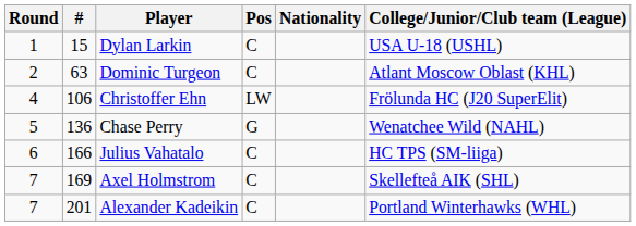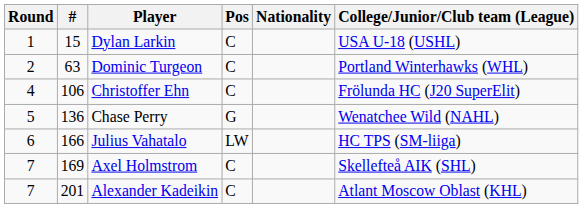Dominic Turgeon | College/Junior/Club team (League): Atlant Moscow Oblast (KHL) -> Portland Winterhawks (WHL)
Christoffer Ehn | Pos: LW -> C
Julius Vahatalo | Pos: C -> LW
Alexander Kadeikin | College/Junior/Club team (League): Portland Winterhawks (WHL) -> Atlant Moscow Oblast (KHL)
